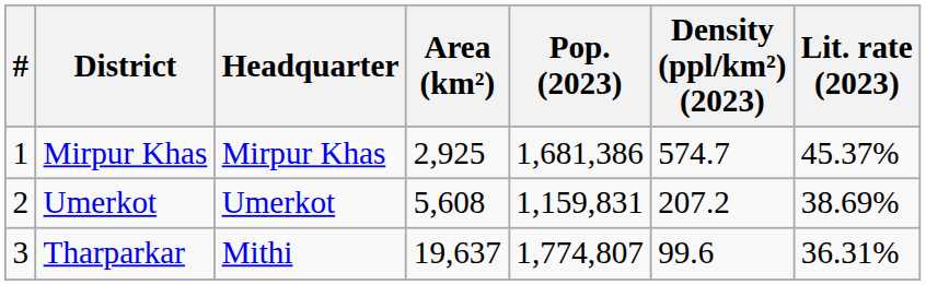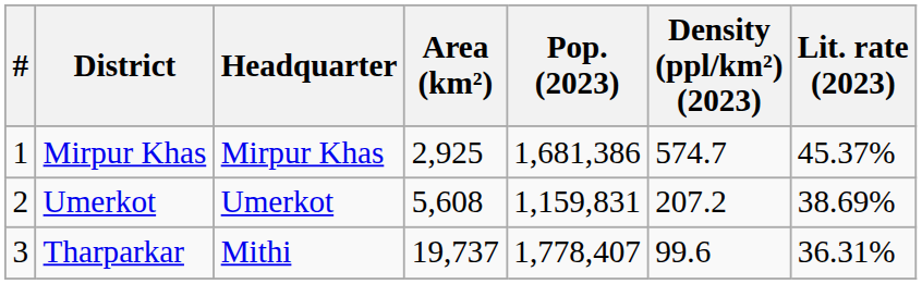Tharparkar | Area (km²): 19,637 -> 19,737
Tharparkar | Pop. (2023): 1,774,807 -> 1,778,407
